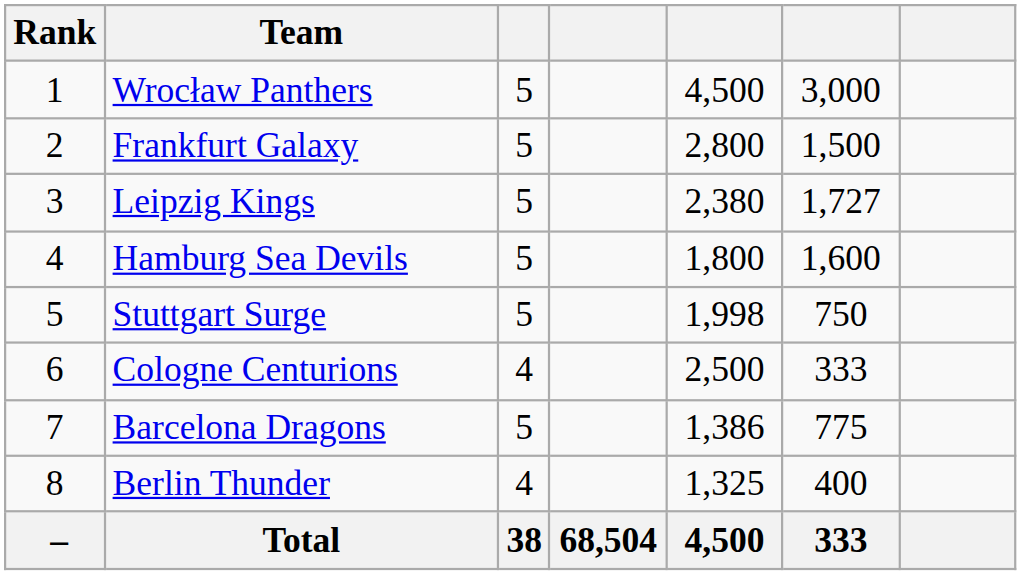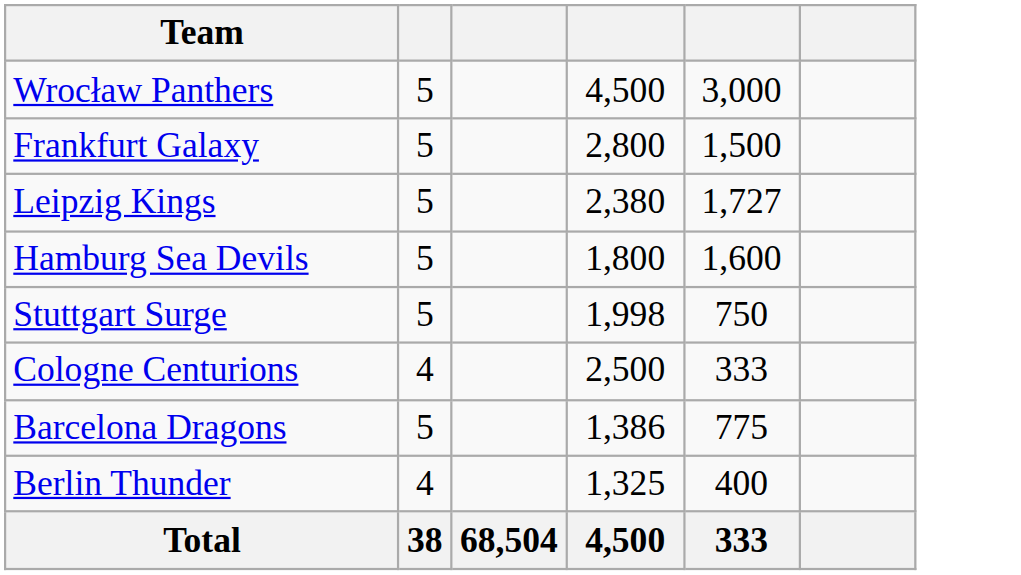- column: Rank | 1 | 2 | 3 | 4 | 5 | 6 | 7 | 8 | –
